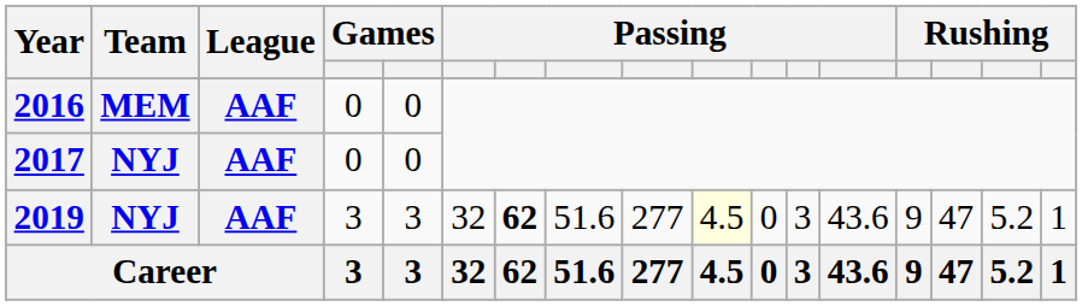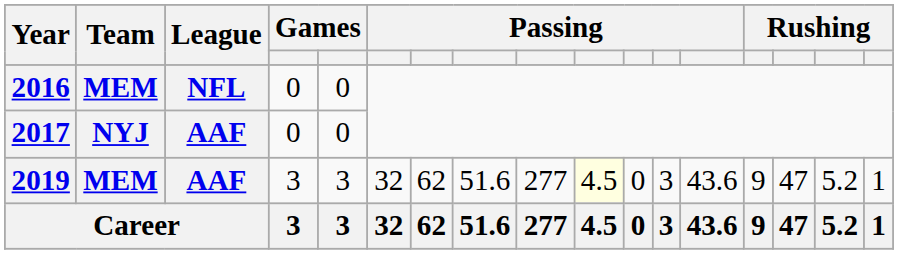2016 | League: AAF -> NFL
2019 | Team: NYJ -> MEM
2019 | column 7: bold -> normal
